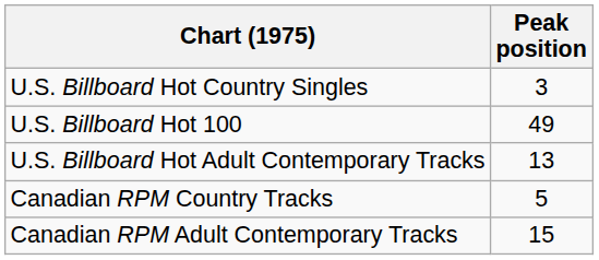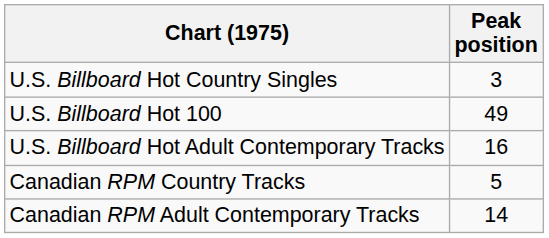U.S. Billboard Hot Adult Contemporary Tracks | Peak position: 13 -> 16
Canadian RPM Adult Contemporary Tracks | Peak position: 15 -> 14
